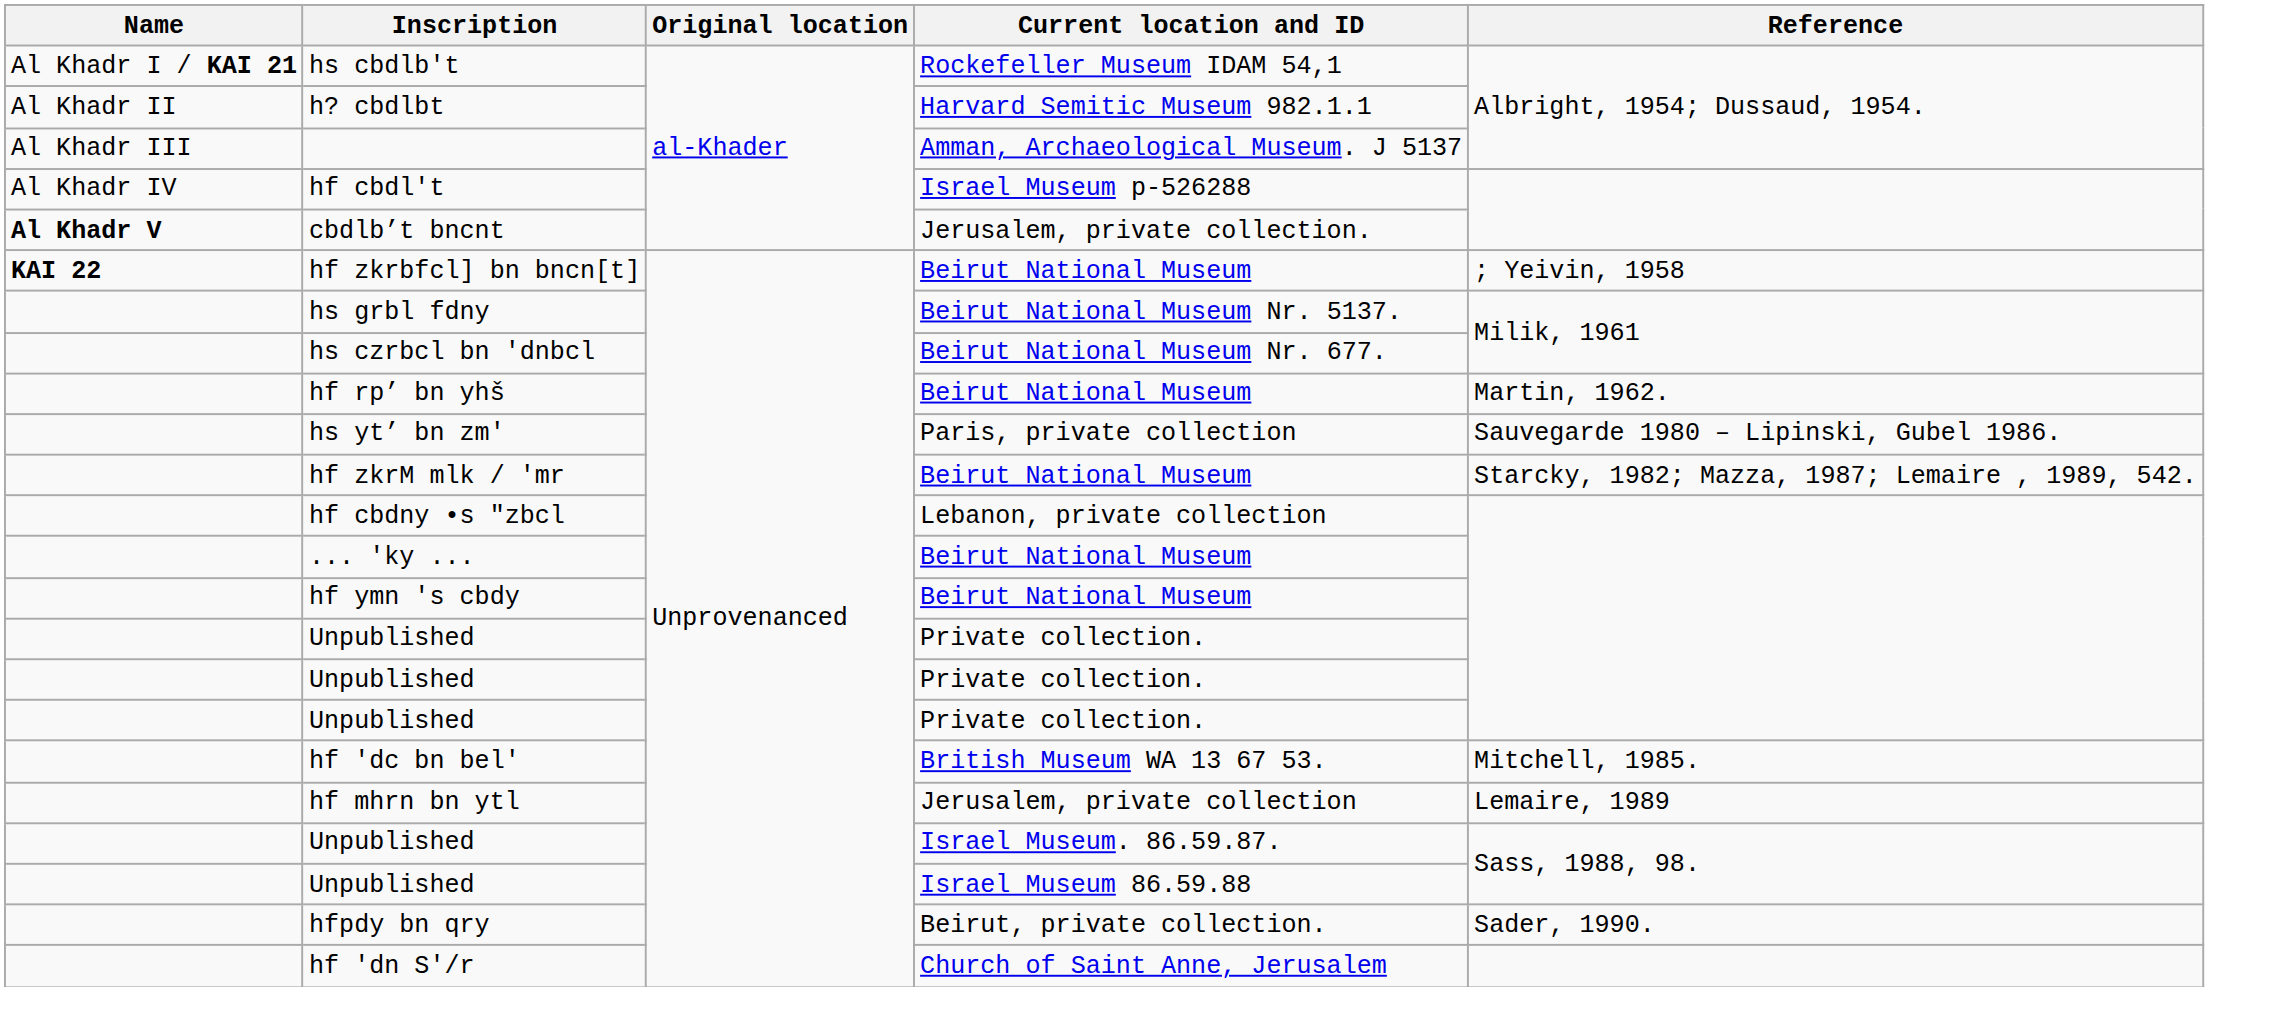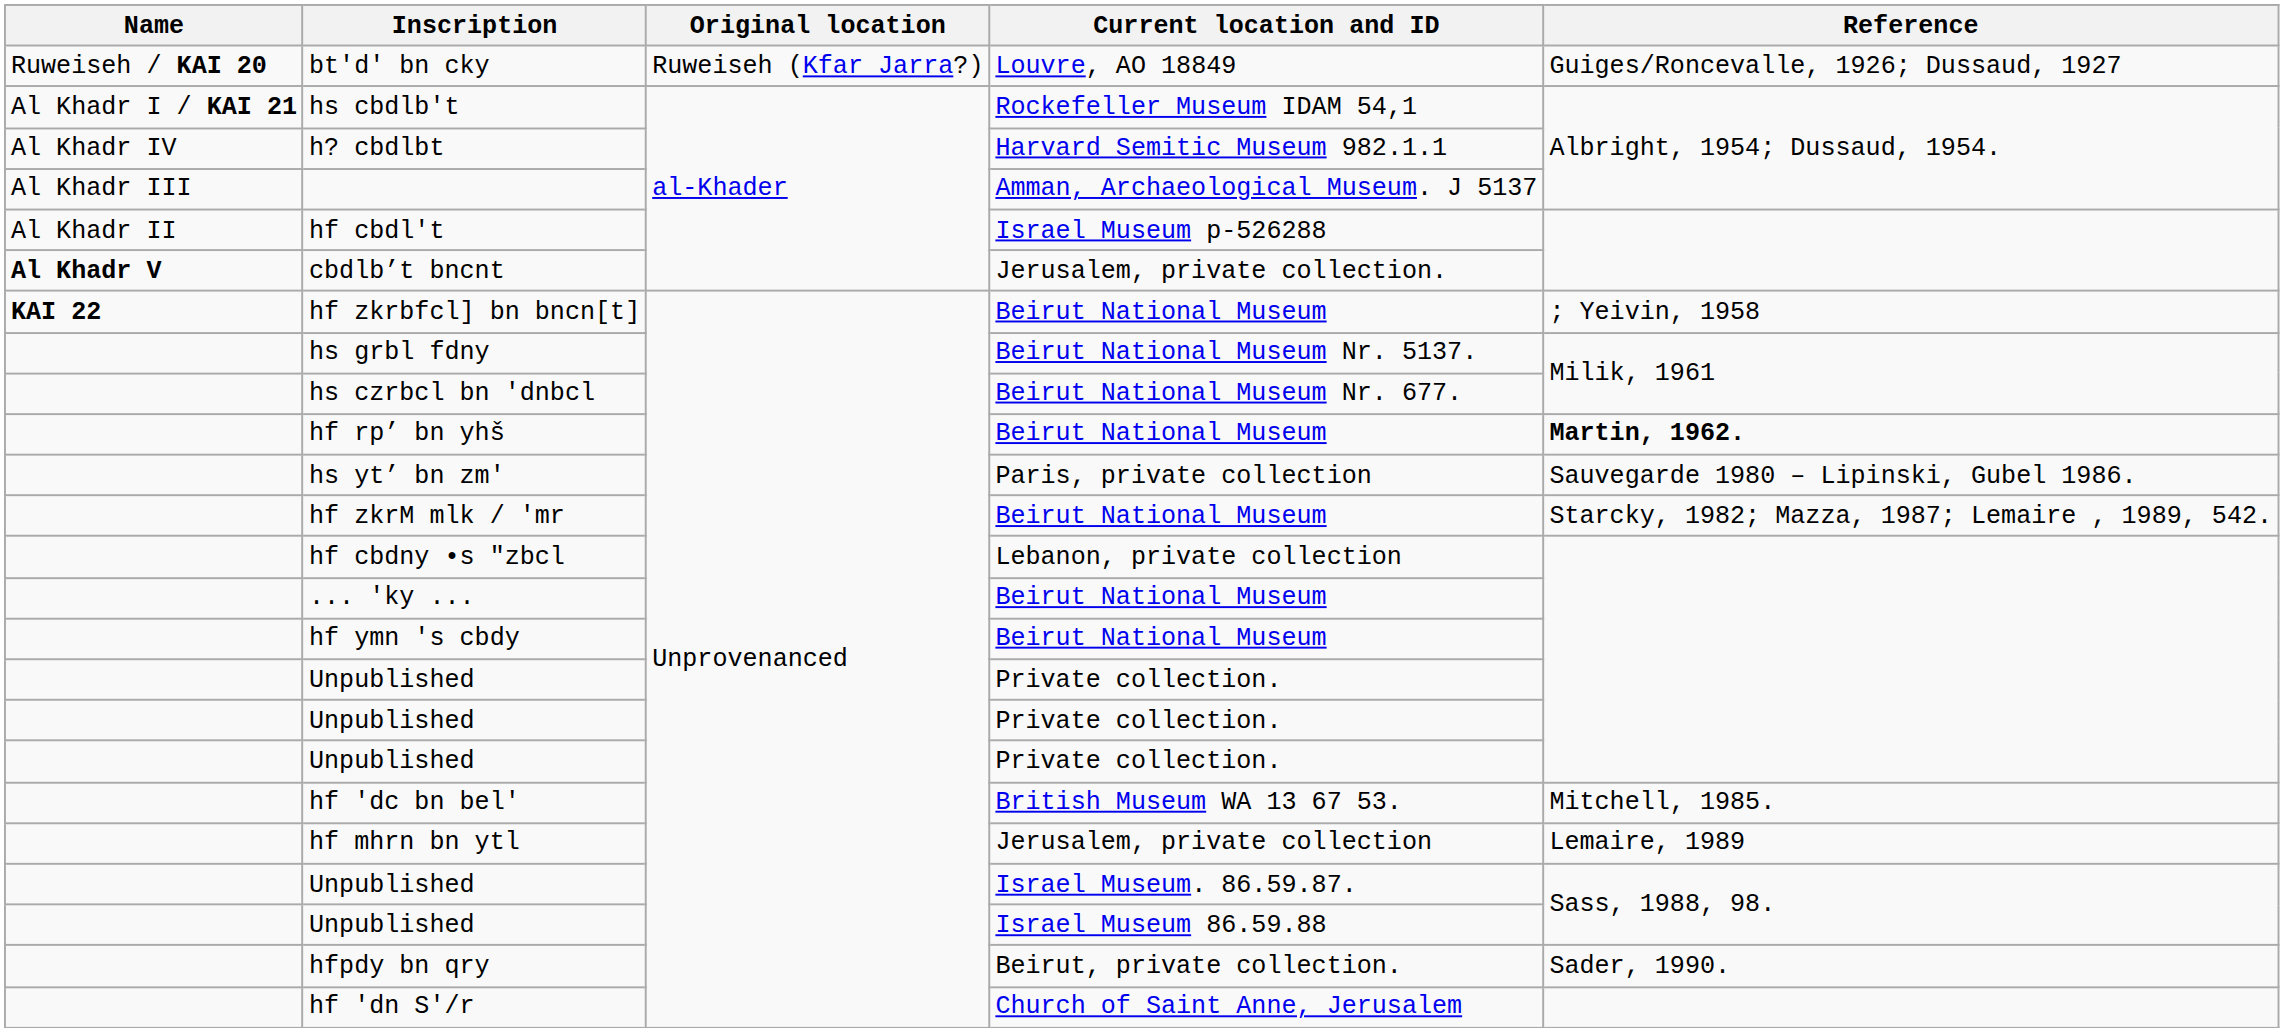+ row: Ruweiseh / KAI 20 | bt'd' bn cky | Ruweiseh (Kfar Jarra?) | Louvre, AO 18849 | Guiges/Roncevalle, 1926; Dussaud, 1927
h? cbdlbt | Name: Al Khadr II -> Al Khadr IV
hf cbdl't | Name: Al Khadr IV -> Al Khadr II
hf rp’ bn yhš | Reference: normal -> bold
